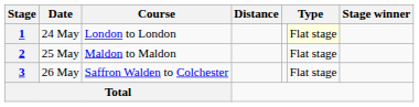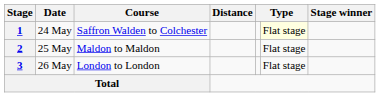1 | Course: London to London -> Saffron Walden to Colchester
3 | Course: Saffron Walden to Colchester -> London to London
